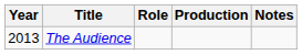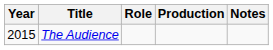The Audience | Year: 2013 -> 2015
